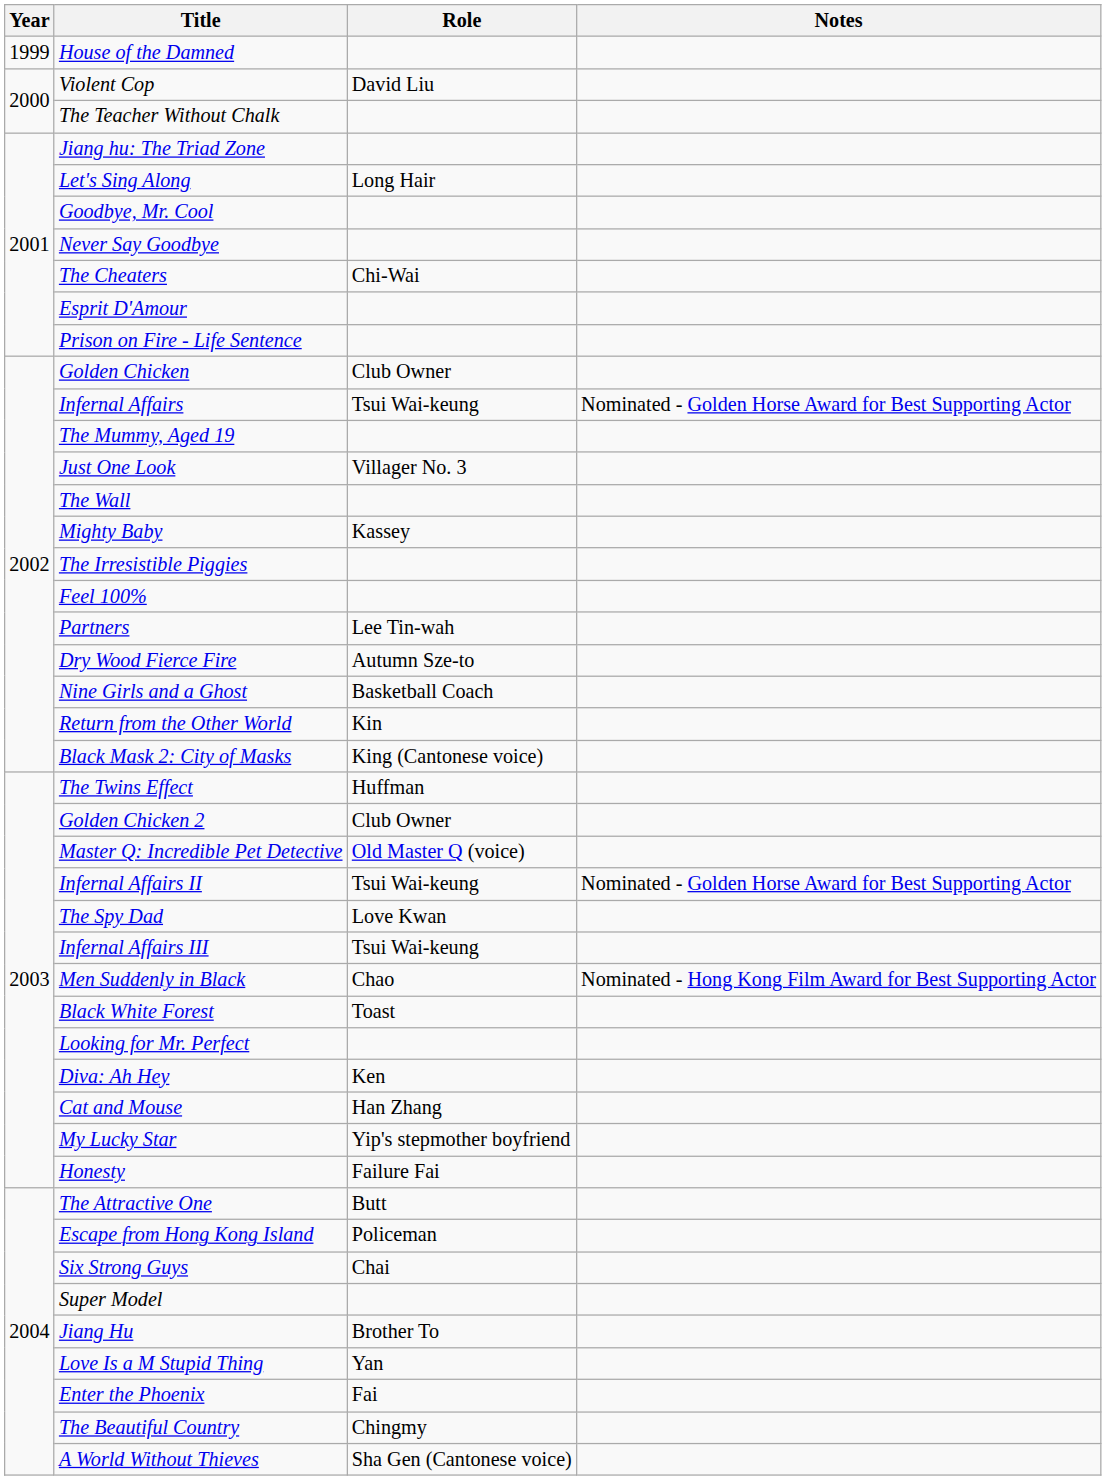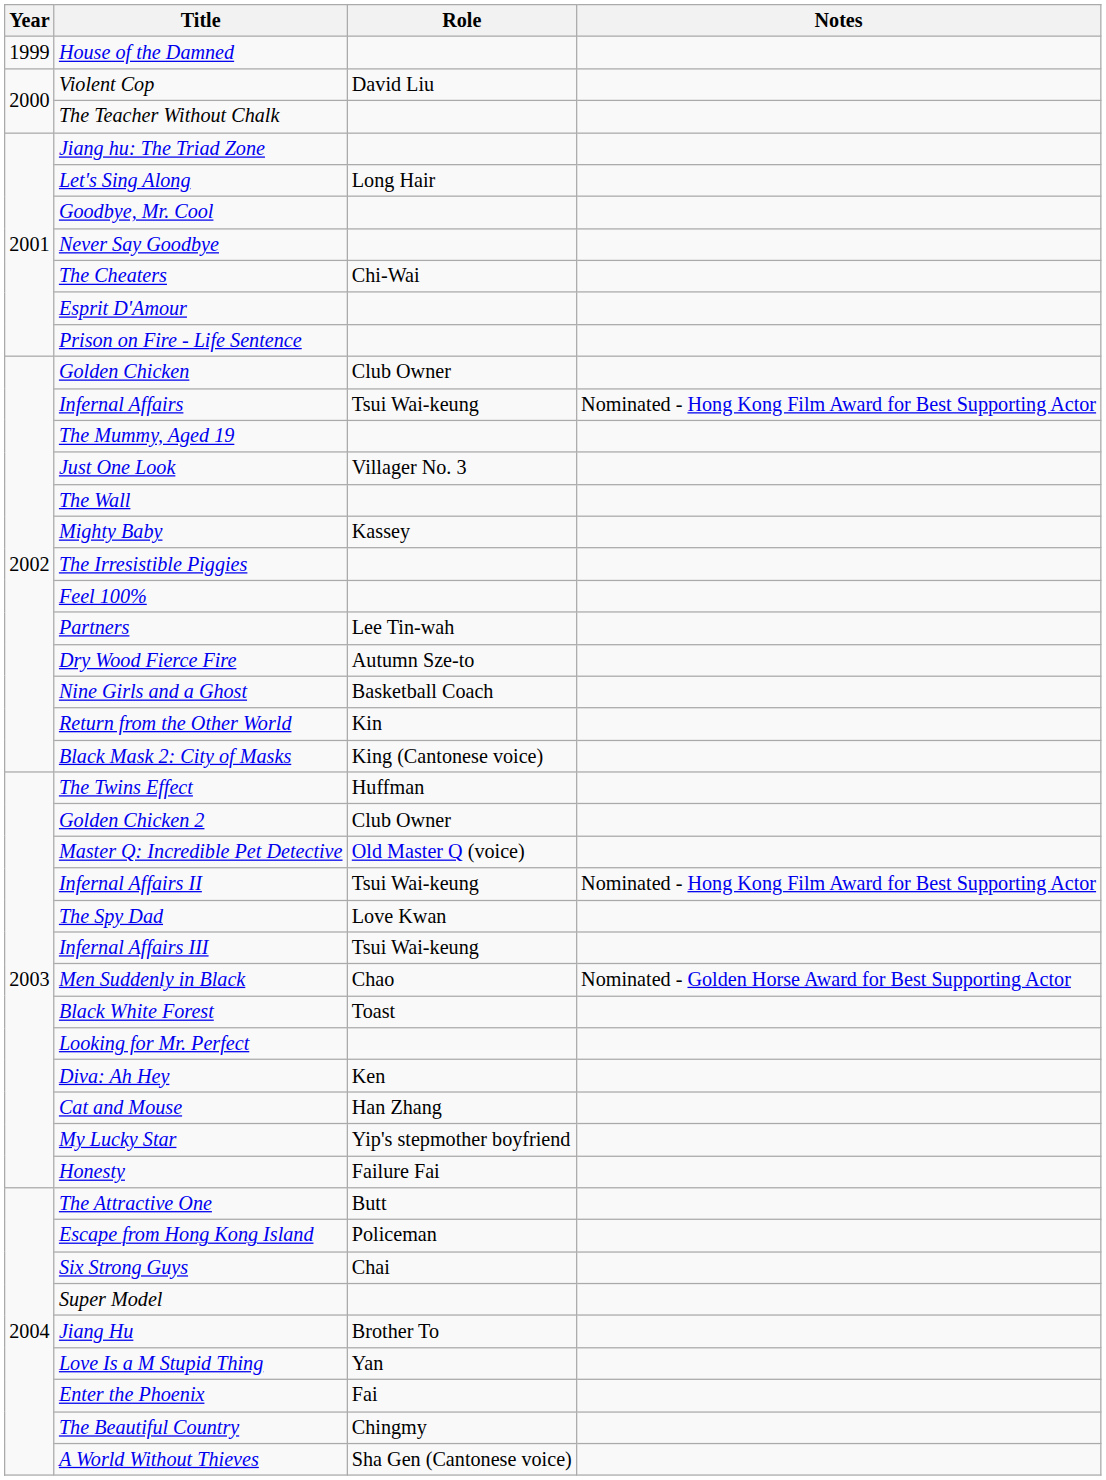Infernal Affairs | Notes: Nominated - Golden Horse Award for Best Supporting Actor -> Nominated - Hong Kong Film Award for Best Supporting Actor
Infernal Affairs II | Notes: Nominated - Golden Horse Award for Best Supporting Actor -> Nominated - Hong Kong Film Award for Best Supporting Actor
Men Suddenly in Black | Notes: Nominated - Hong Kong Film Award for Best Supporting Actor -> Nominated - Golden Horse Award for Best Supporting Actor
